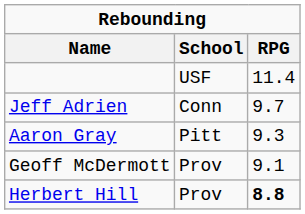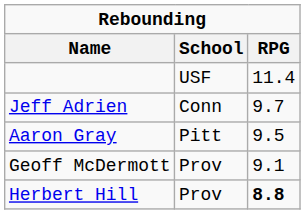Aaron Gray | RPG: 9.3 -> 9.5
